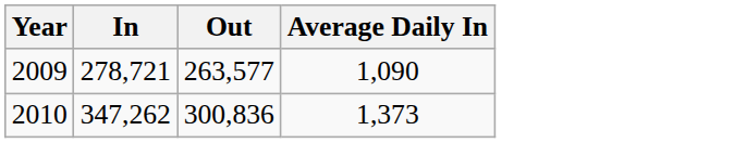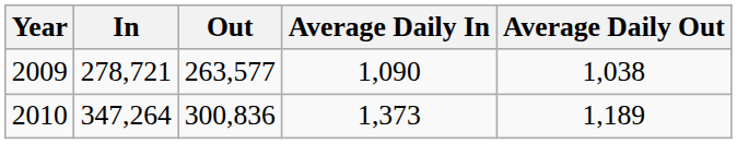+ column: Average Daily Out | 1,038 | 1,189
2010 | In: 347,262 -> 347,264
